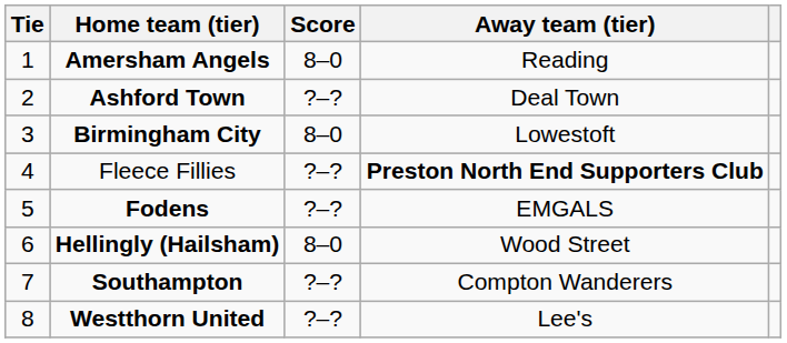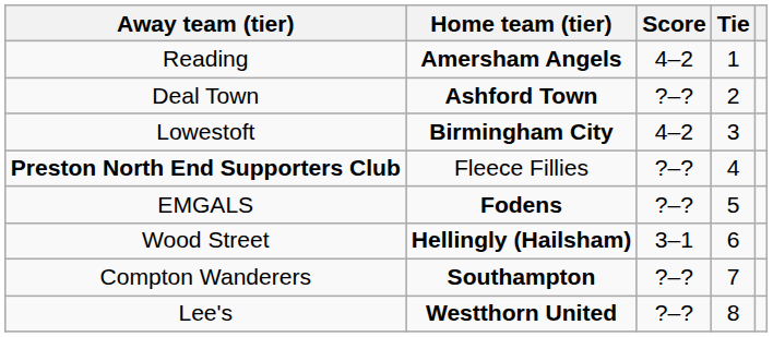columns swapped: Tie <-> Away team (tier)
Amersham Angels | Score: 8–0 -> 4–2
Birmingham City | Score: 8–0 -> 4–2
Hellingly (Hailsham) | Score: 8–0 -> 3–1
